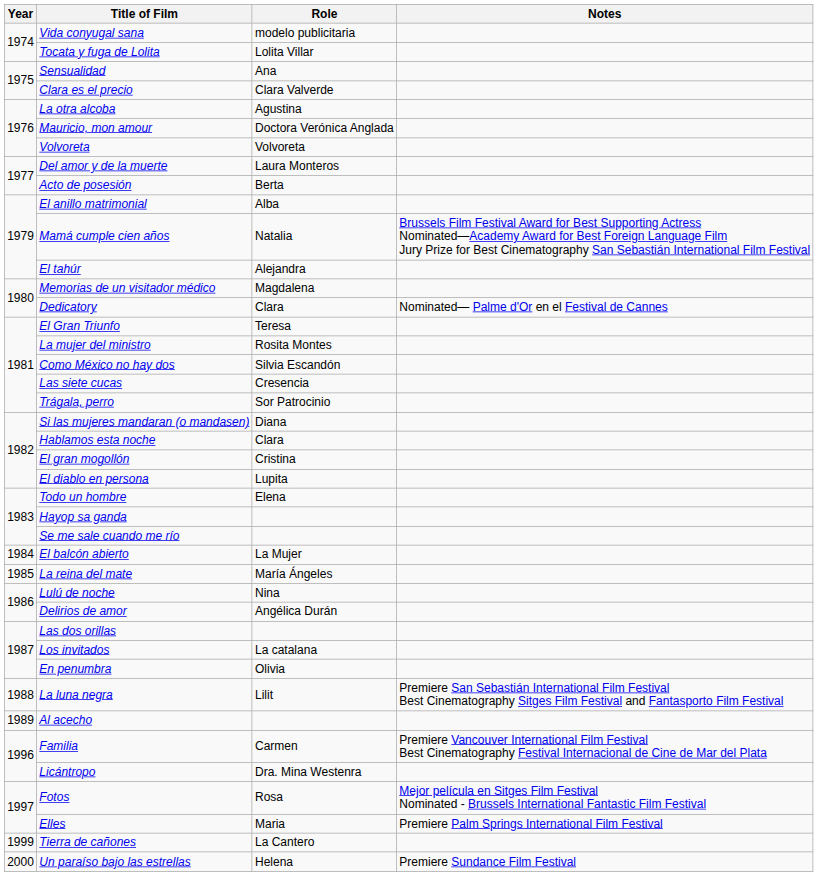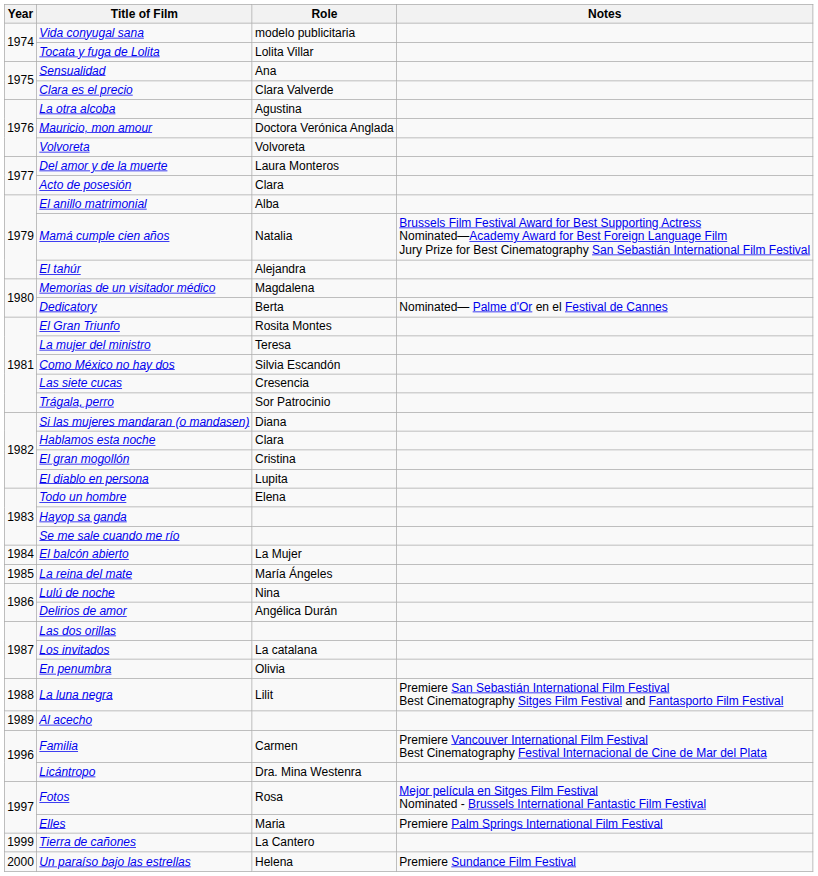Acto de posesión | Role: Berta -> Clara
Dedicatory | Role: Clara -> Berta
El Gran Triunfo | Role: Teresa -> Rosita Montes
La mujer del ministro | Role: Rosita Montes -> Teresa
